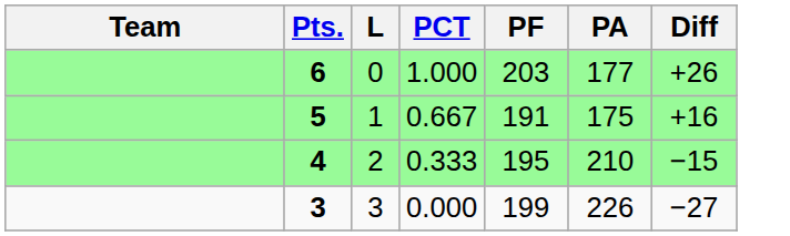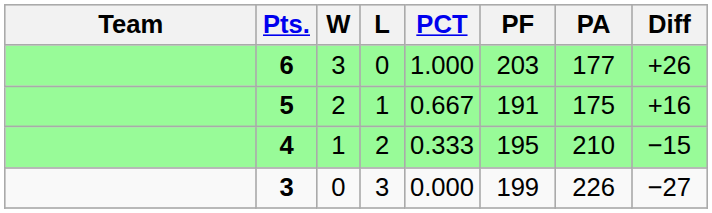+ column: W | 3 | 2 | 1 | 0
